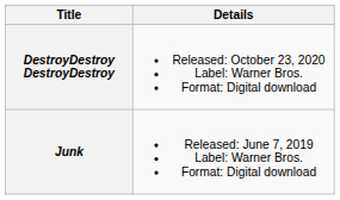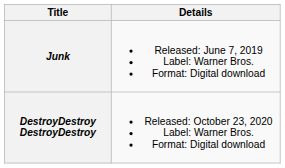rows swapped: Junk <-> DestroyDestroy DestroyDestroy
